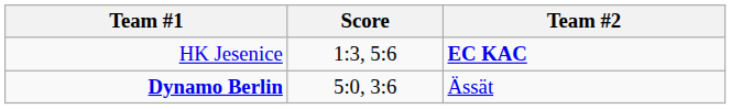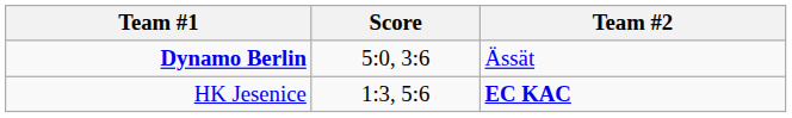rows swapped: Dynamo Berlin <-> HK Jesenice
